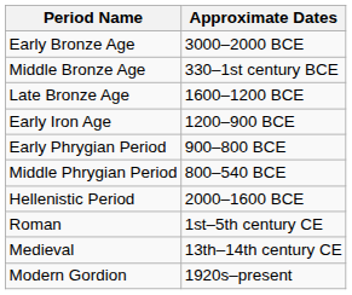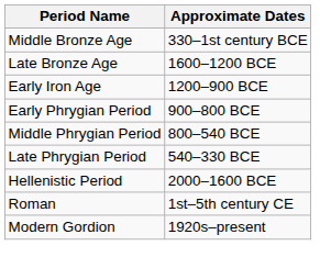- row: Early Bronze Age | 3000–2000 BCE
+ row: Late Phrygian Period | 540–330 BCE
- row: Medieval | 13th–14th century CE
